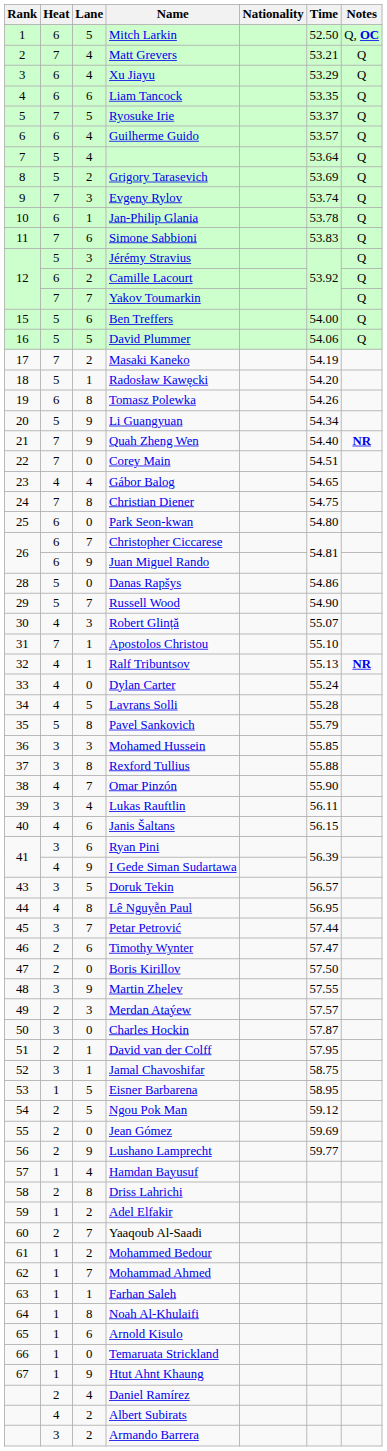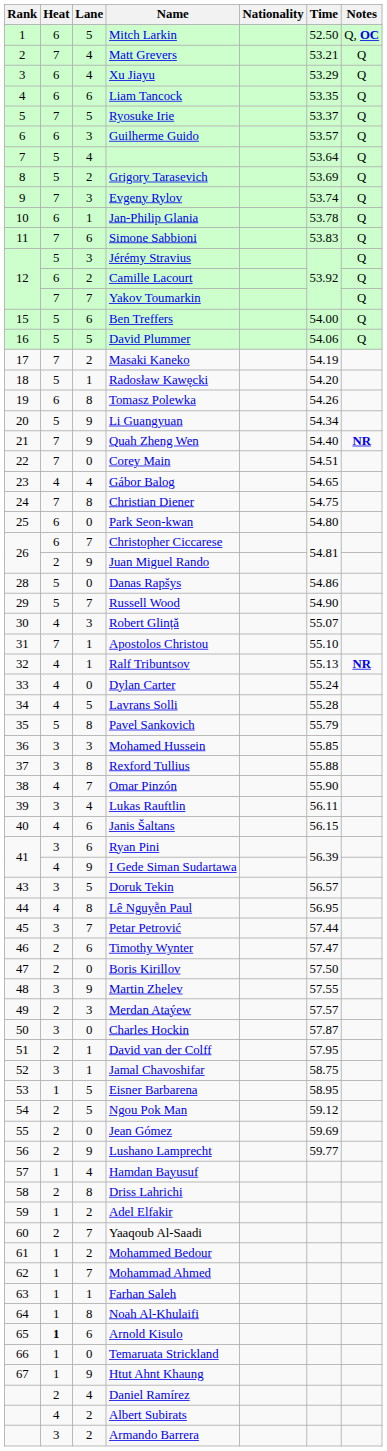Guilherme Guido | Lane: 4 -> 3
Juan Miguel Rando | Heat: 6 -> 2
Arnold Kisulo | Heat: normal -> bold
